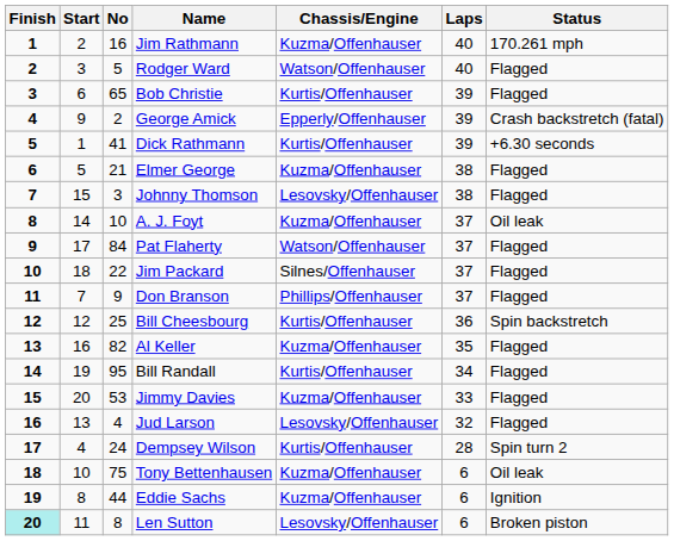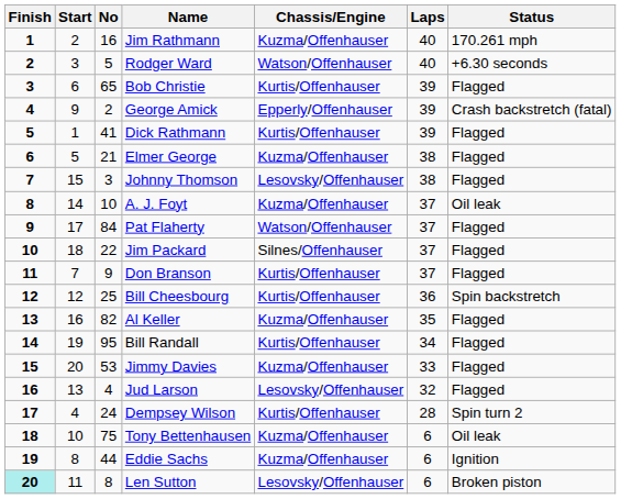Rodger Ward | Status: Flagged -> +6.30 seconds
Dick Rathmann | Status: +6.30 seconds -> Flagged
Don Branson | Chassis/Engine: Phillips/Offenhauser -> Kurtis/Offenhauser
